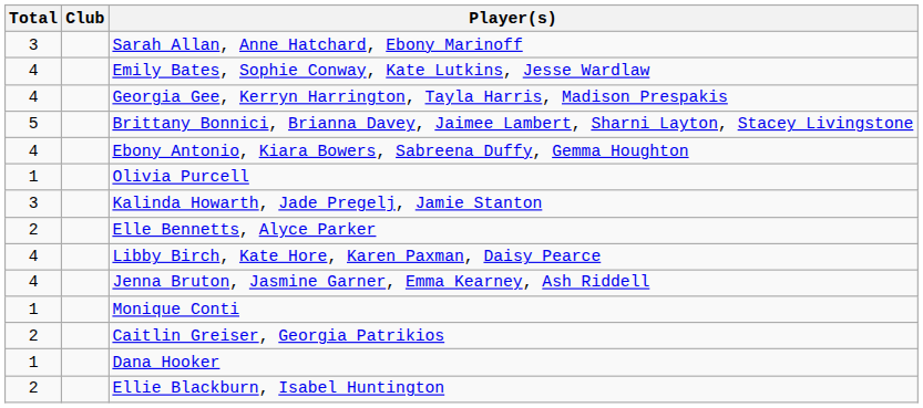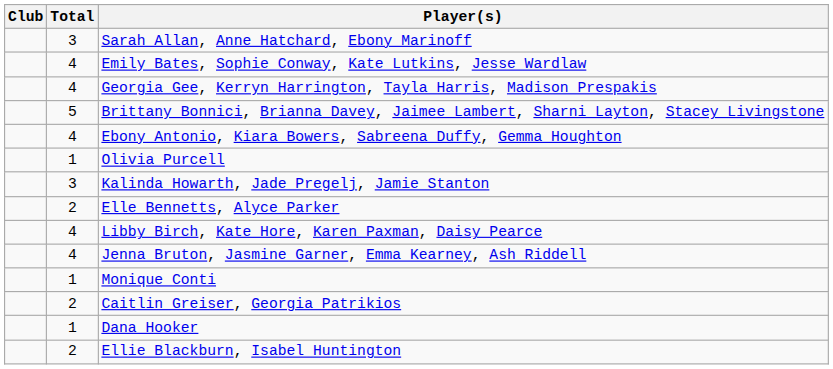columns swapped: Club <-> Total
